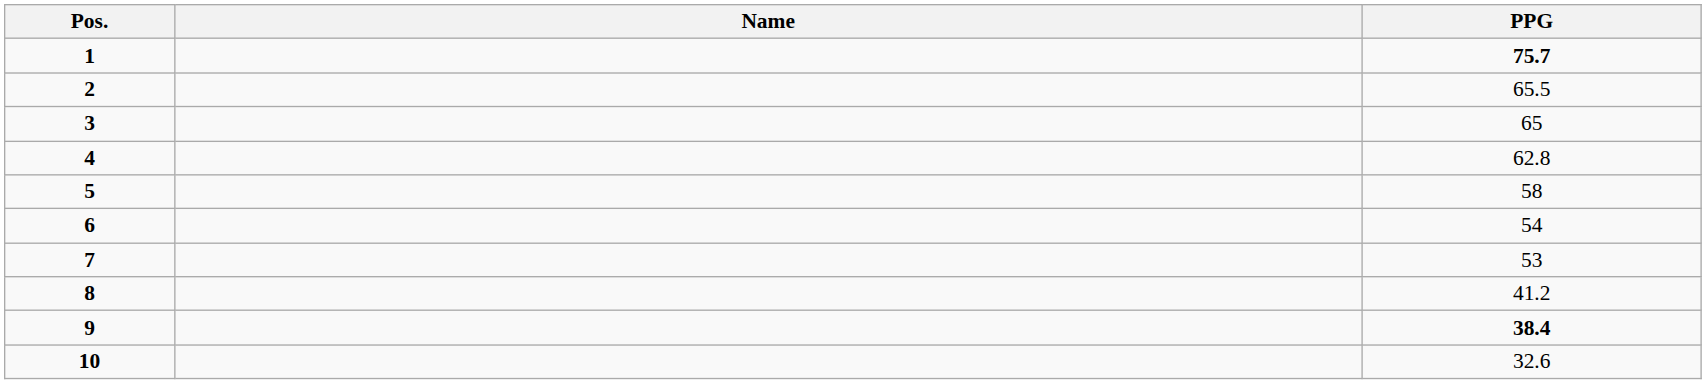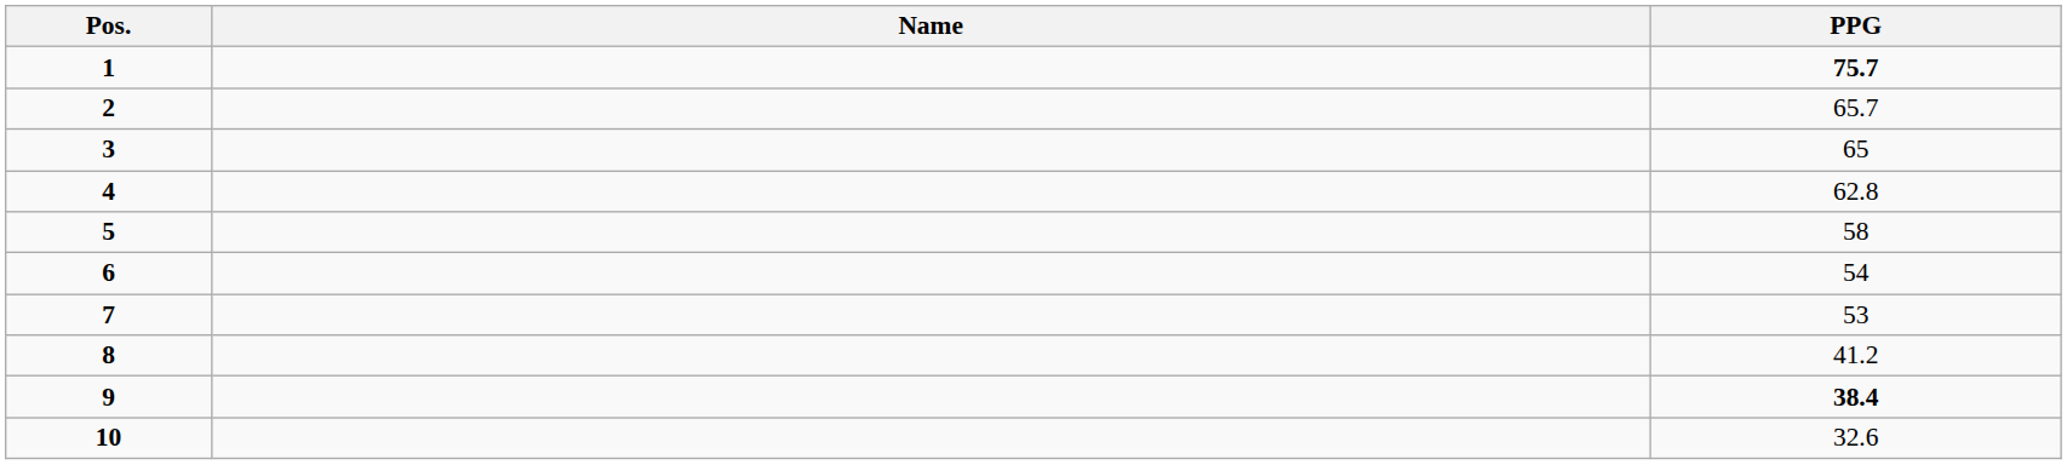2 | PPG: 65.5 -> 65.7
